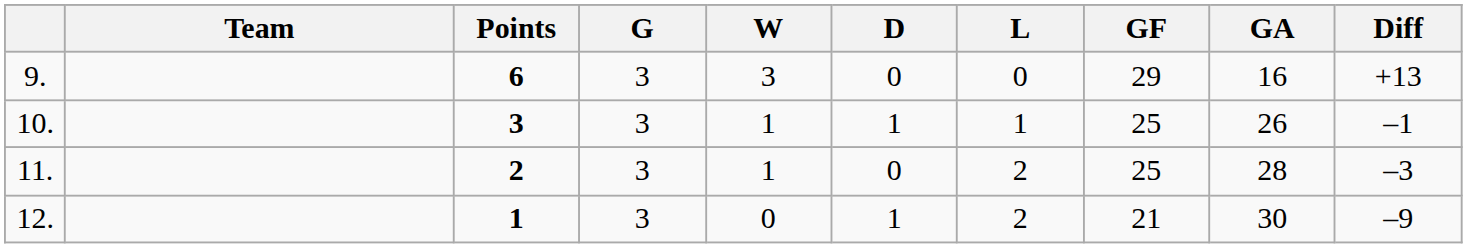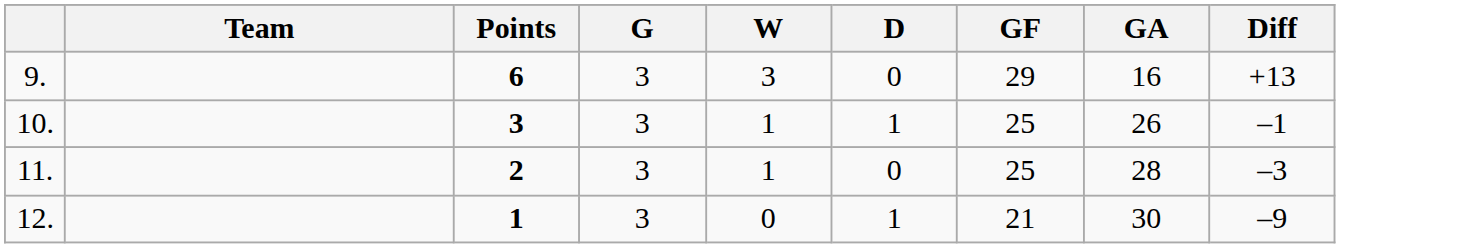- column: L | 0 | 1 | 2 | 2
